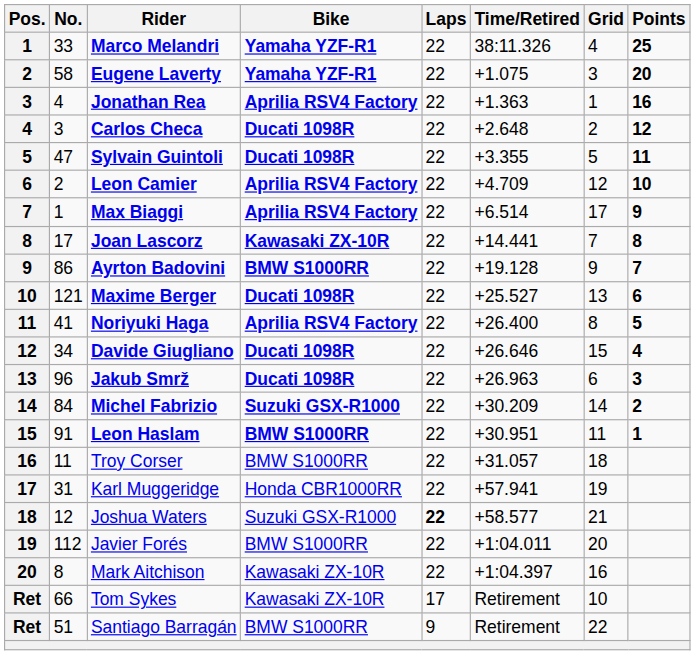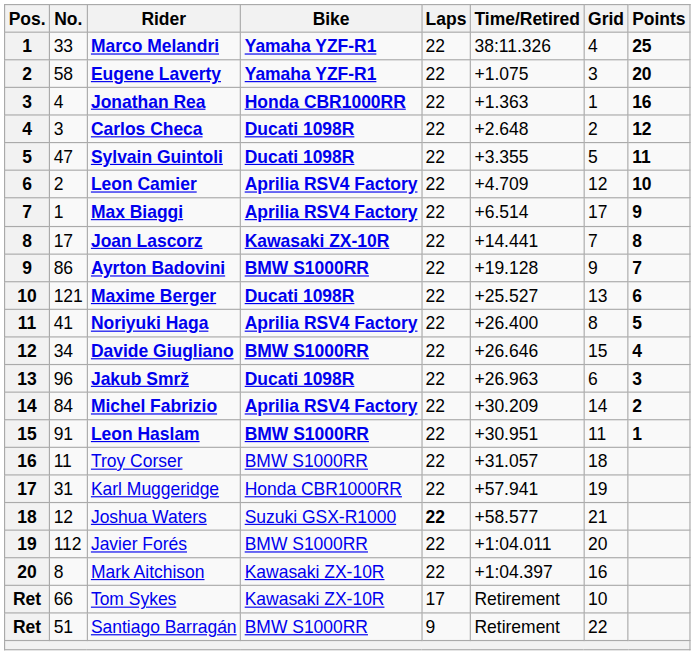Jonathan Rea | Bike: Aprilia RSV4 Factory -> Honda CBR1000RR
Davide Giugliano | Bike: Ducati 1098R -> BMW S1000RR
Michel Fabrizio | Bike: Suzuki GSX-R1000 -> Aprilia RSV4 Factory
